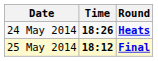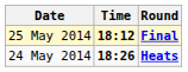rows swapped: 24 May 2014 <-> 25 May 2014
